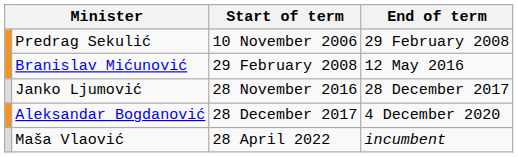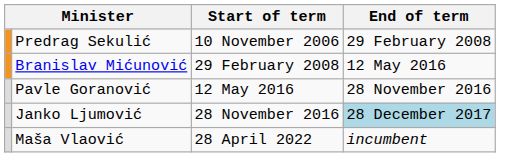+ row: Pavle Goranović | 12 May 2016 | 28 November 2016
Janko Ljumović | End of term: no background -> lightblue background
- row: Aleksandar Bogdanović | 28 December 2017 | 4 December 2020
